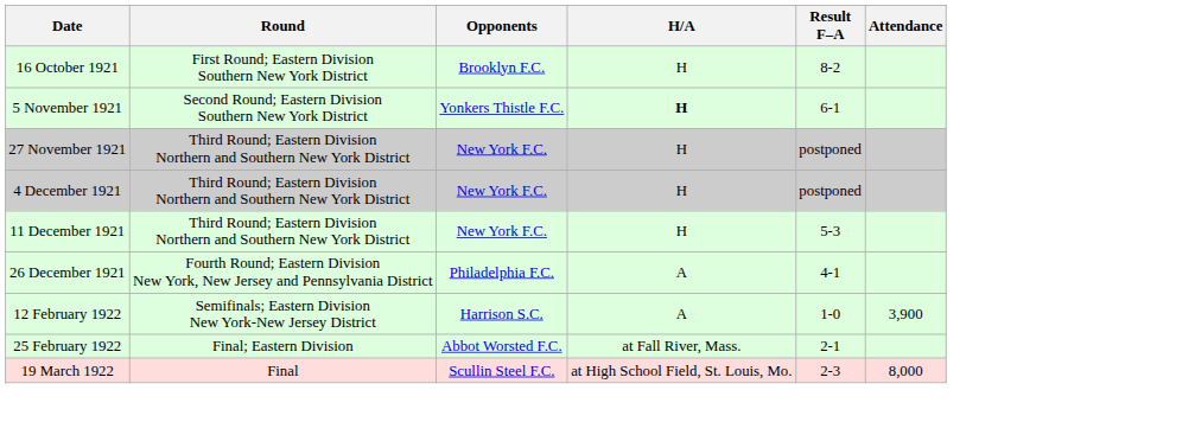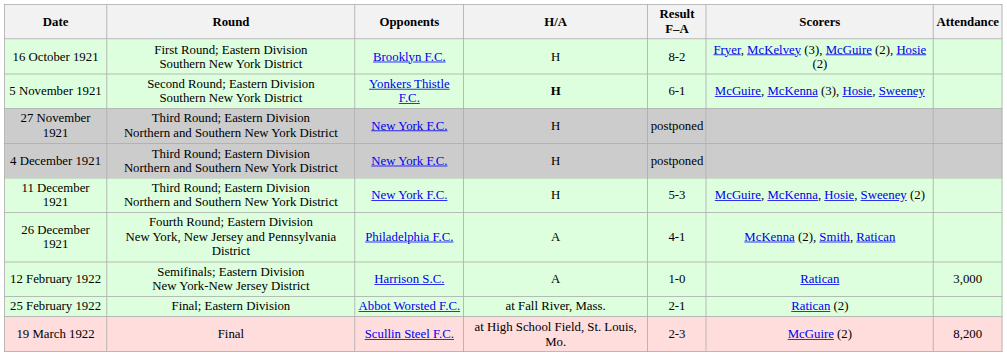+ column: Scorers | Fryer, McKelvey (3), McGuire (2), Hosie (2) | McGuire, McKenna (3), Hosie, Sweeney | McGuire, McKenna, Hosie, Sweeney (2) | McKenna (2), Smith, Ratican | Ratican | Ratican (2) | McGuire (2)
12 February 1922 | Attendance: 3,900 -> 3,000
19 March 1922 | Attendance: 8,000 -> 8,200
